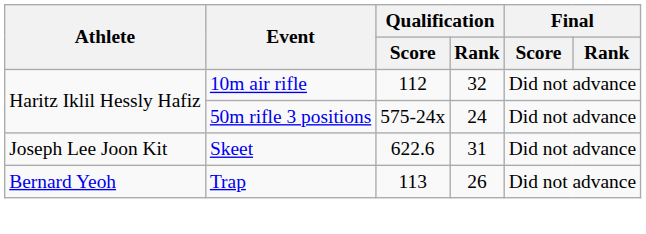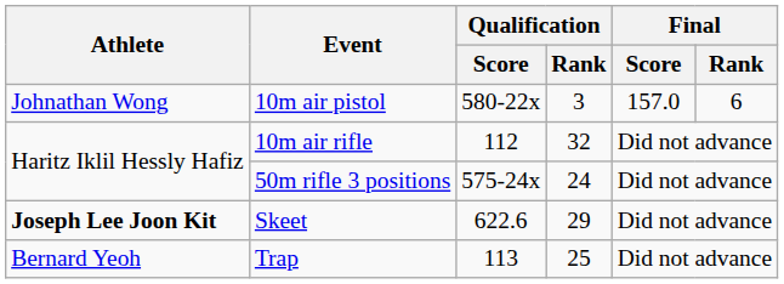+ row: Johnathan Wong | 10m air pistol | 580-22x | 3 | 157.0 | 6
Skeet | Athlete: normal -> bold
Skeet | Qualification / Rank: 31 -> 29
Trap | Qualification / Rank: 26 -> 25
